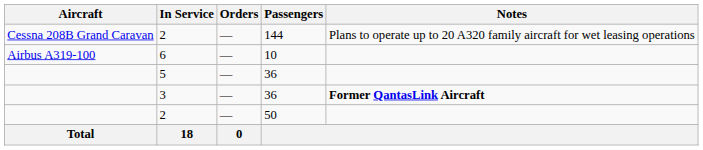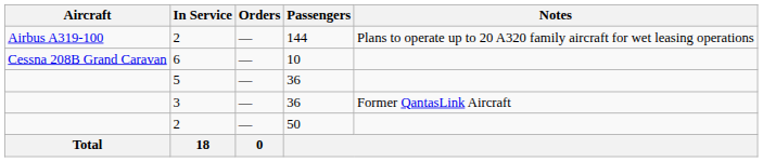2 / 144 | Aircraft: Cessna 208B Grand Caravan -> Airbus A319-100
6 | Aircraft: Airbus A319-100 -> Cessna 208B Grand Caravan
3 | Notes: bold -> normal
